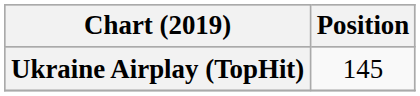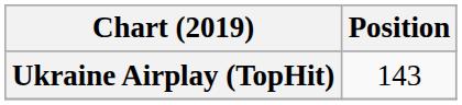Ukraine Airplay (TopHit) | Position: 145 -> 143
